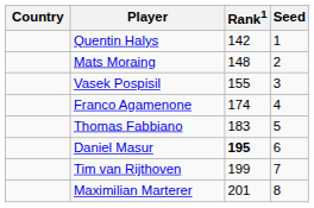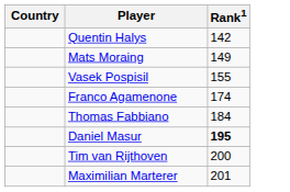- column: Seed | 1 | 2 | 3 | 4 | 5 | 6 | 7 | 8
Mats Moraing | Rank1: 148 -> 149
Thomas Fabbiano | Rank1: 183 -> 184
Tim van Rijthoven | Rank1: 199 -> 200
